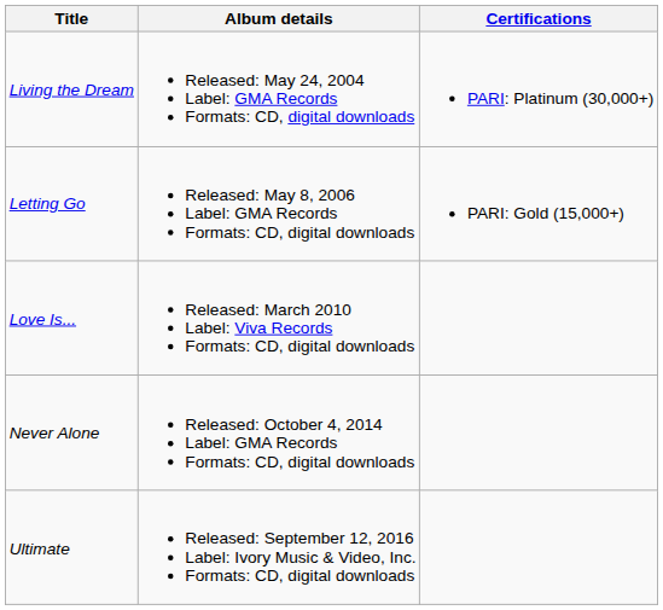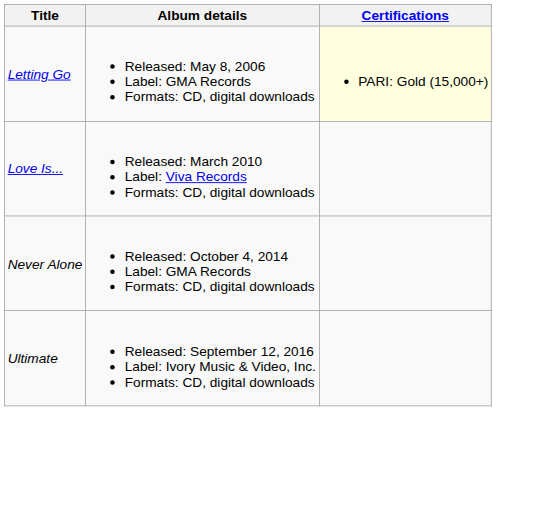- row: Living the Dream | Released: May 24, 2004 Label: GMA Records Formats: CD, digital downloads | PARI: Platinum (30,000+)
Letting Go | Certifications: no background -> lightyellow background
